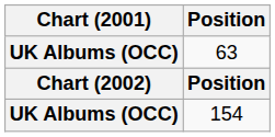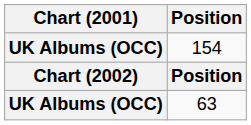rows swapped: 63 <-> 154
